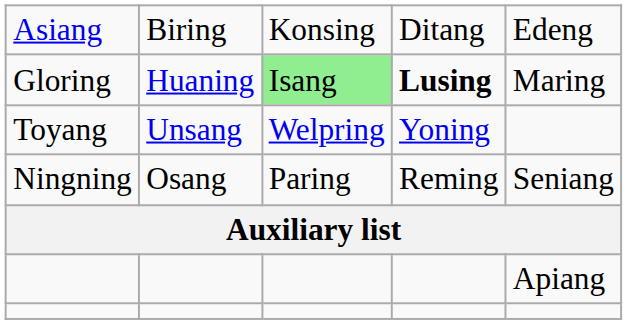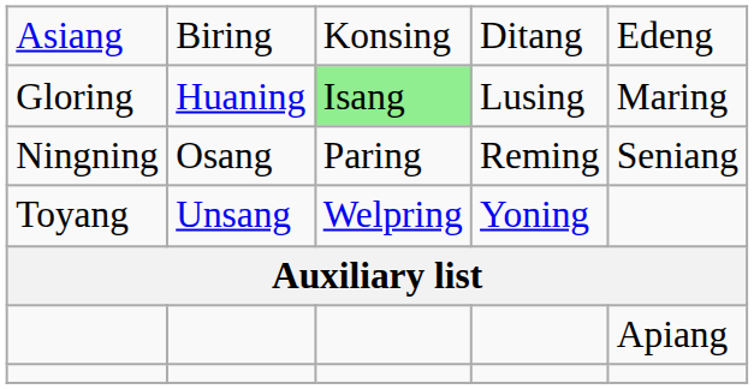Gloring | column 4: bold -> normal
rows swapped: Ningning <-> Toyang
